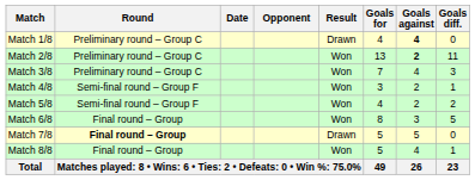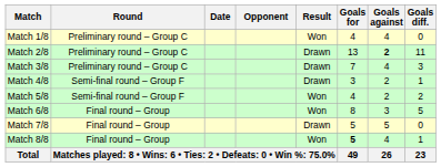Match 1/8 | Result: Drawn -> Won
Match 1/8 | Goals against: bold -> normal
Match 2/8 | Result: Won -> Drawn
Match 3/8 | Result: Won -> Drawn
Match 4/8 | Result: Won -> Drawn
Match 7/8 | Round: bold -> normal
Match 8/8 | Goals for: normal -> bold
